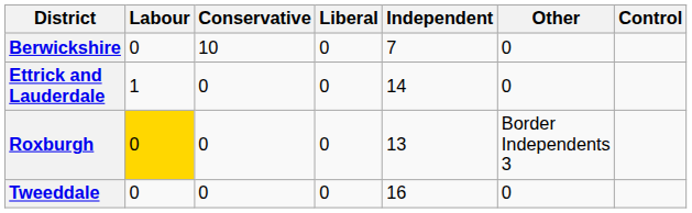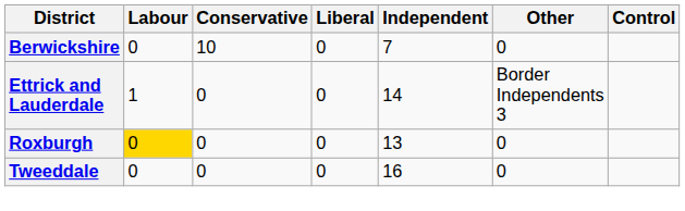Ettrick and Lauderdale | Other: 0 -> Border Independents 3
Roxburgh | Other: Border Independents 3 -> 0
